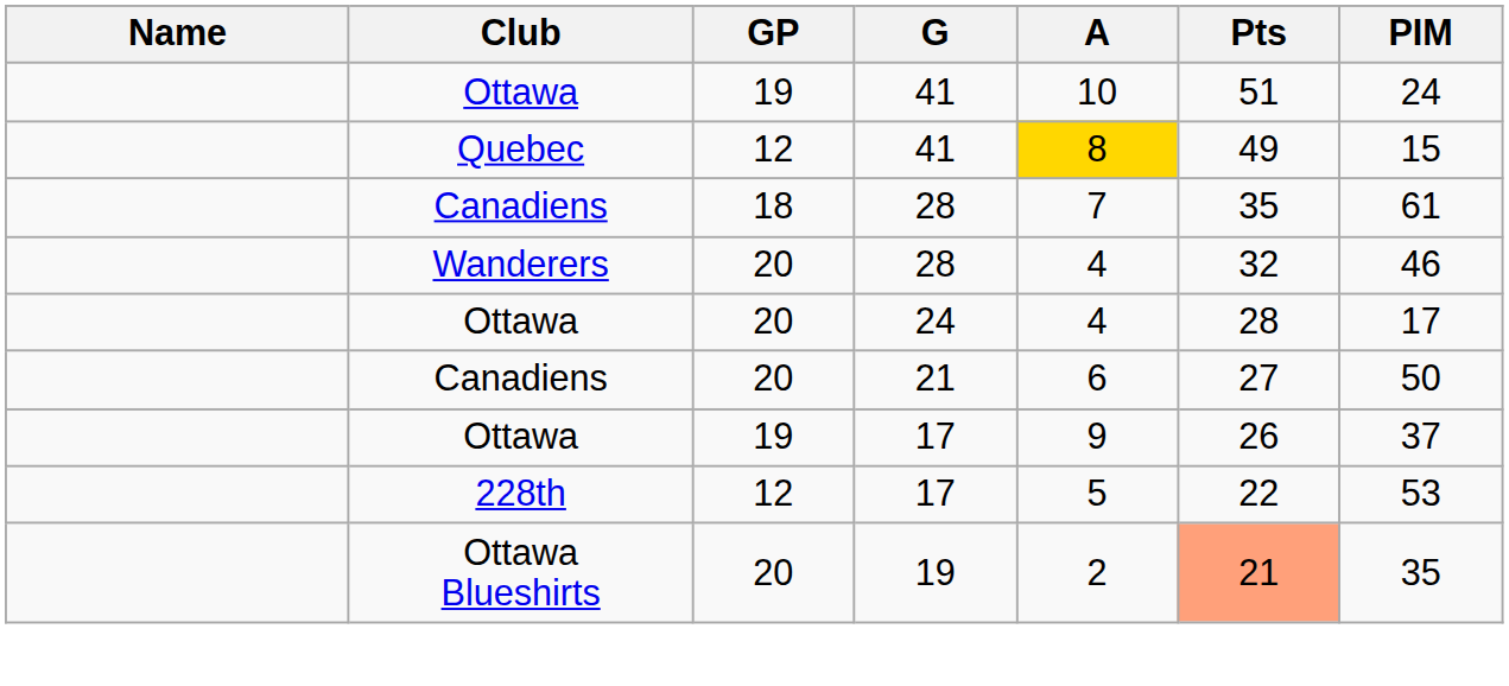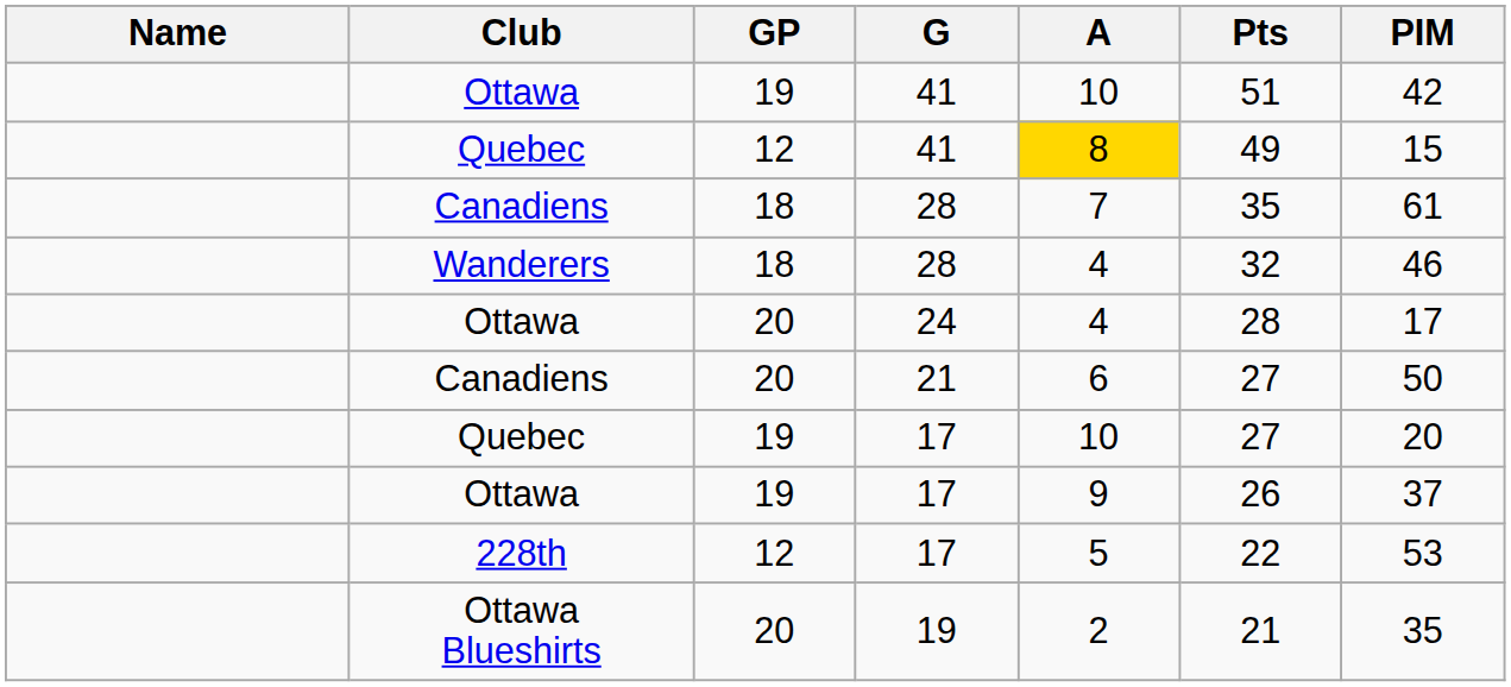Ottawa / 41 | PIM: 24 -> 42
Wanderers | GP: 20 -> 18
+ row: Quebec | 19 | 17 | 10 | 27 | 20
Ottawa Blueshirts | Pts: lightsalmon background -> no background
